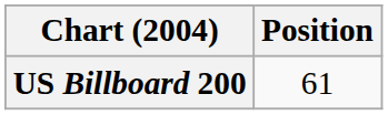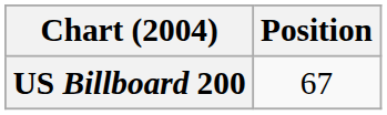US Billboard 200 | Position: 61 -> 67
